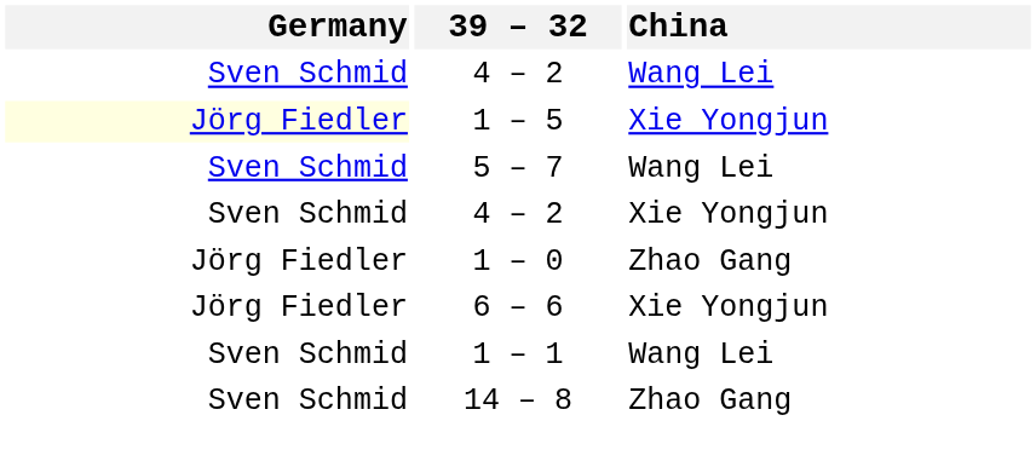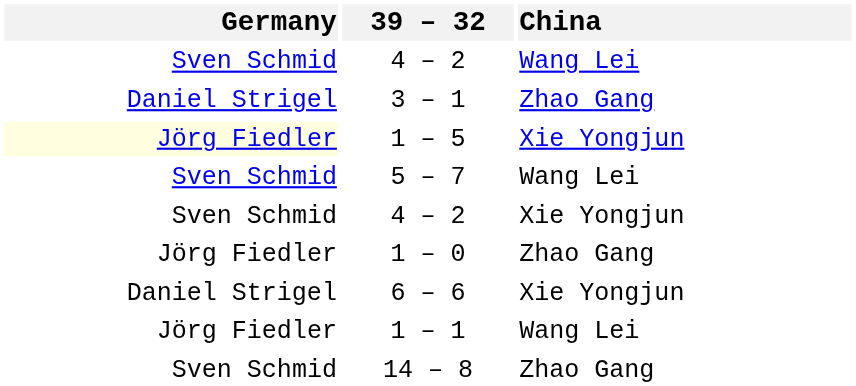+ row: Daniel Strigel | 3 – 1 | Zhao Gang
6 – 6 | Germany: Jörg Fiedler -> Daniel Strigel
1 – 1 | Germany: Sven Schmid -> Jörg Fiedler
